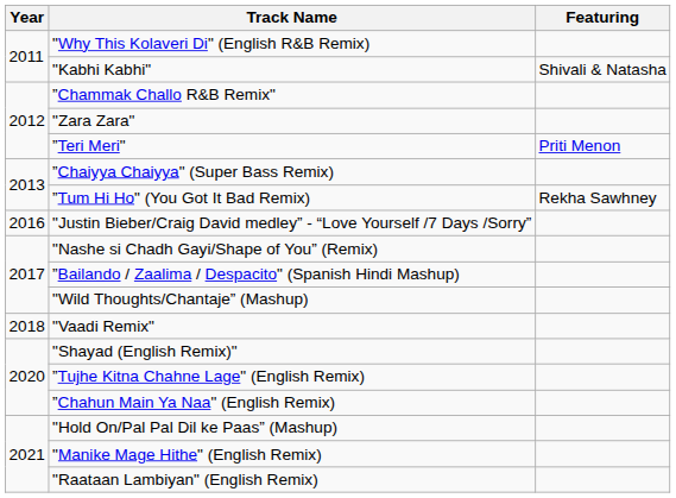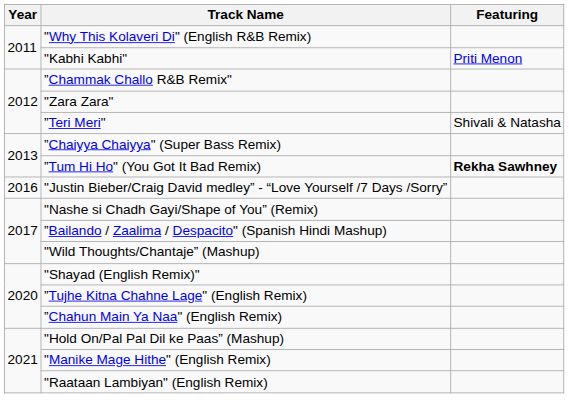"Kabhi Kabhi" | Featuring: Shivali & Natasha -> Priti Menon
”Teri Meri" | Featuring: Priti Menon -> Shivali & Natasha
”Tum Hi Ho" (You Got It Bad Remix) | Featuring: normal -> bold
- row: 2018 | "Vaadi Remix"
